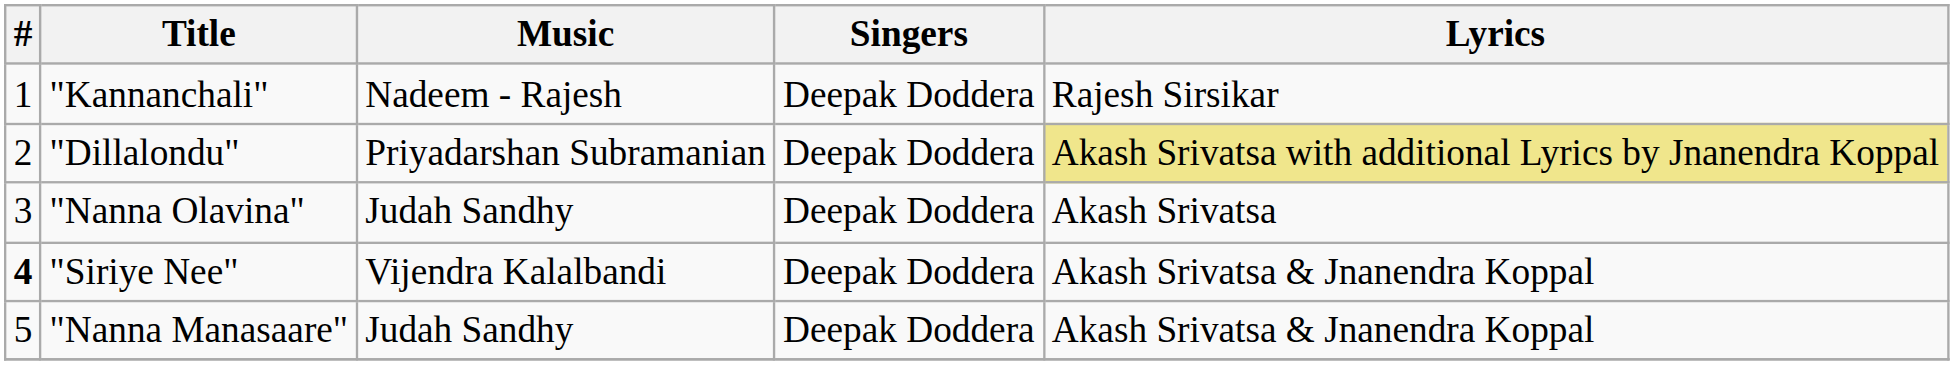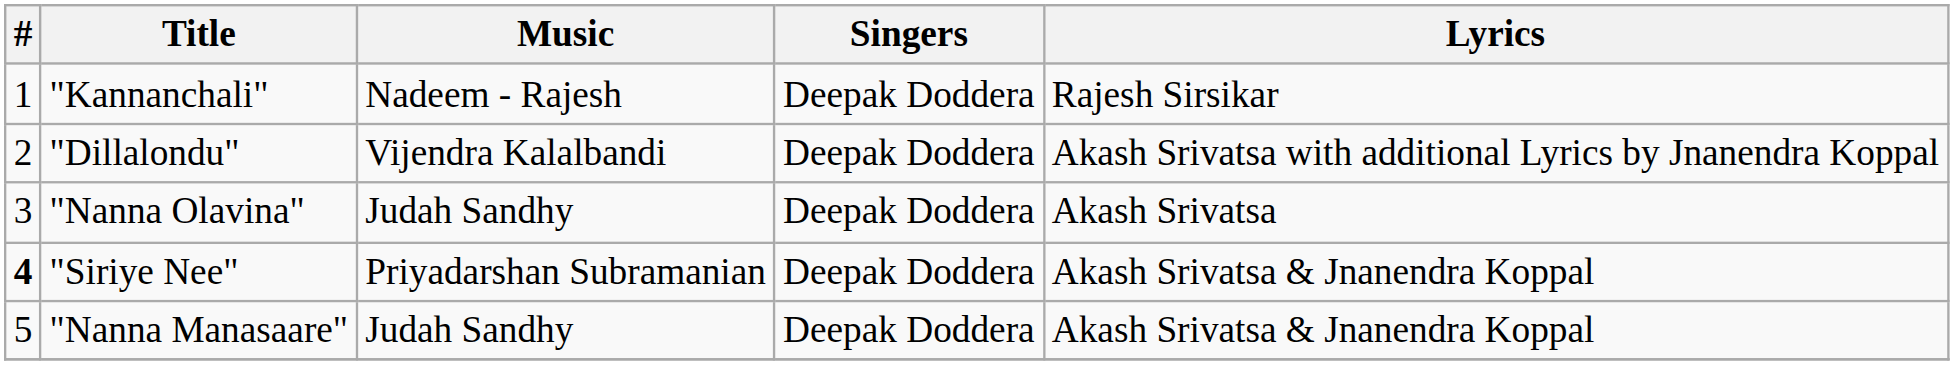"Dillalondu" | Music: Priyadarshan Subramanian -> Vijendra Kalalbandi
"Dillalondu" | Lyrics: khaki background -> no background
"Siriye Nee" | Music: Vijendra Kalalbandi -> Priyadarshan Subramanian
